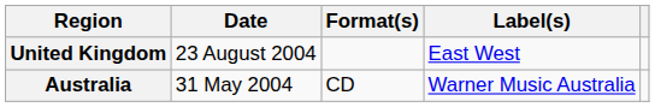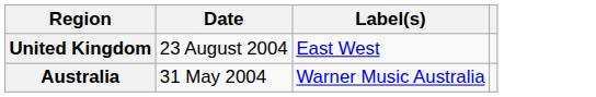- column: Format(s) | CD
